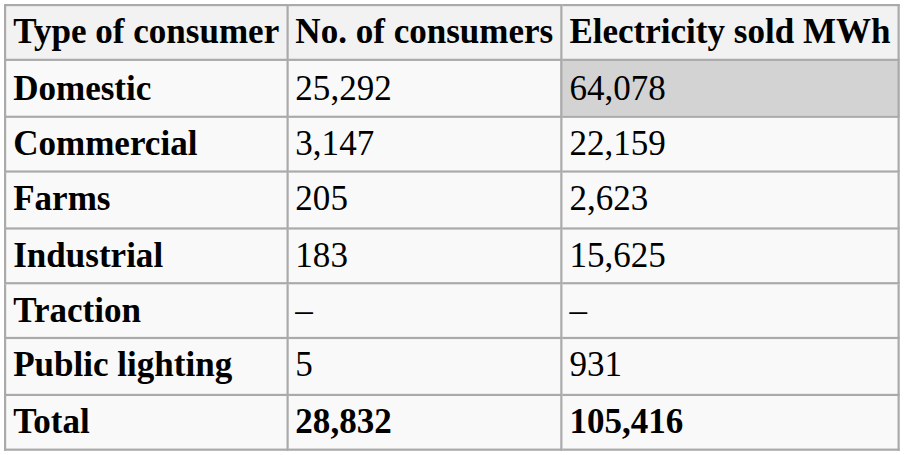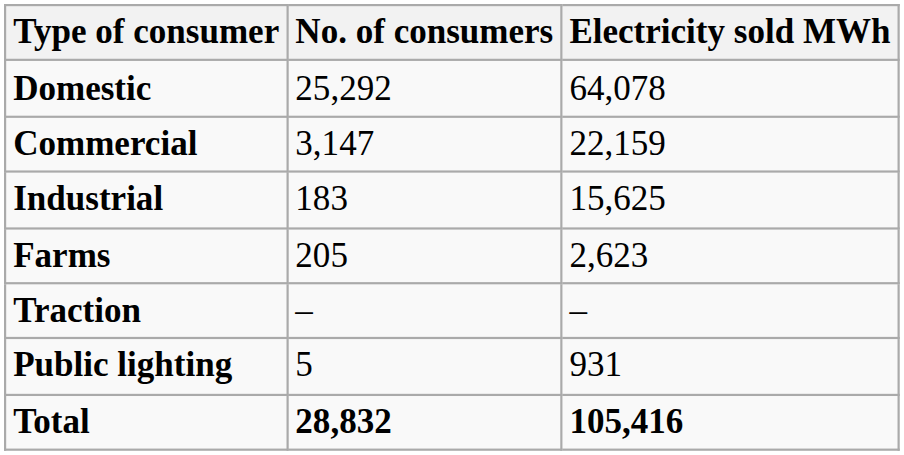Domestic | Electricity sold MWh: lightgrey background -> no background
rows swapped: Industrial <-> Farms
